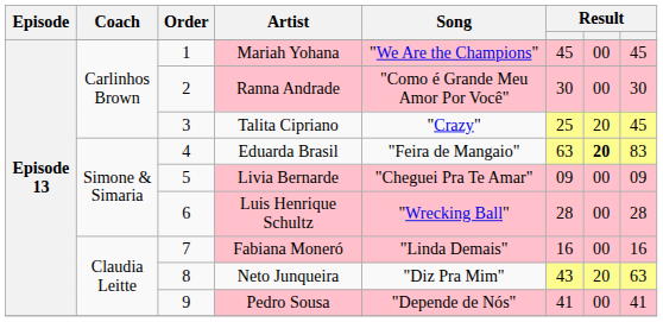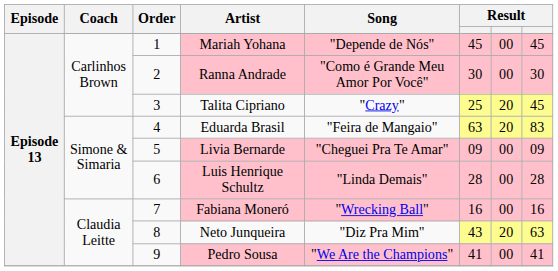Mariah Yohana | Song: "We Are the Champions" -> "Depende de Nós"
Eduarda Brasil | column 7: bold -> normal
Luis Henrique Schultz | Song: "Wrecking Ball" -> "Linda Demais"
Fabiana Moneró | Song: "Linda Demais" -> "Wrecking Ball"
Pedro Sousa | Song: "Depende de Nós" -> "We Are the Champions"
